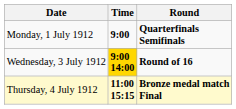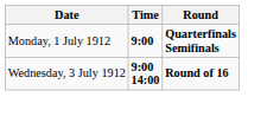Wednesday, 3 July 1912 | Time: gold background -> no background
- row: Thursday, 4 July 1912 | 11:00 15:15 | Bronze medal match Final
